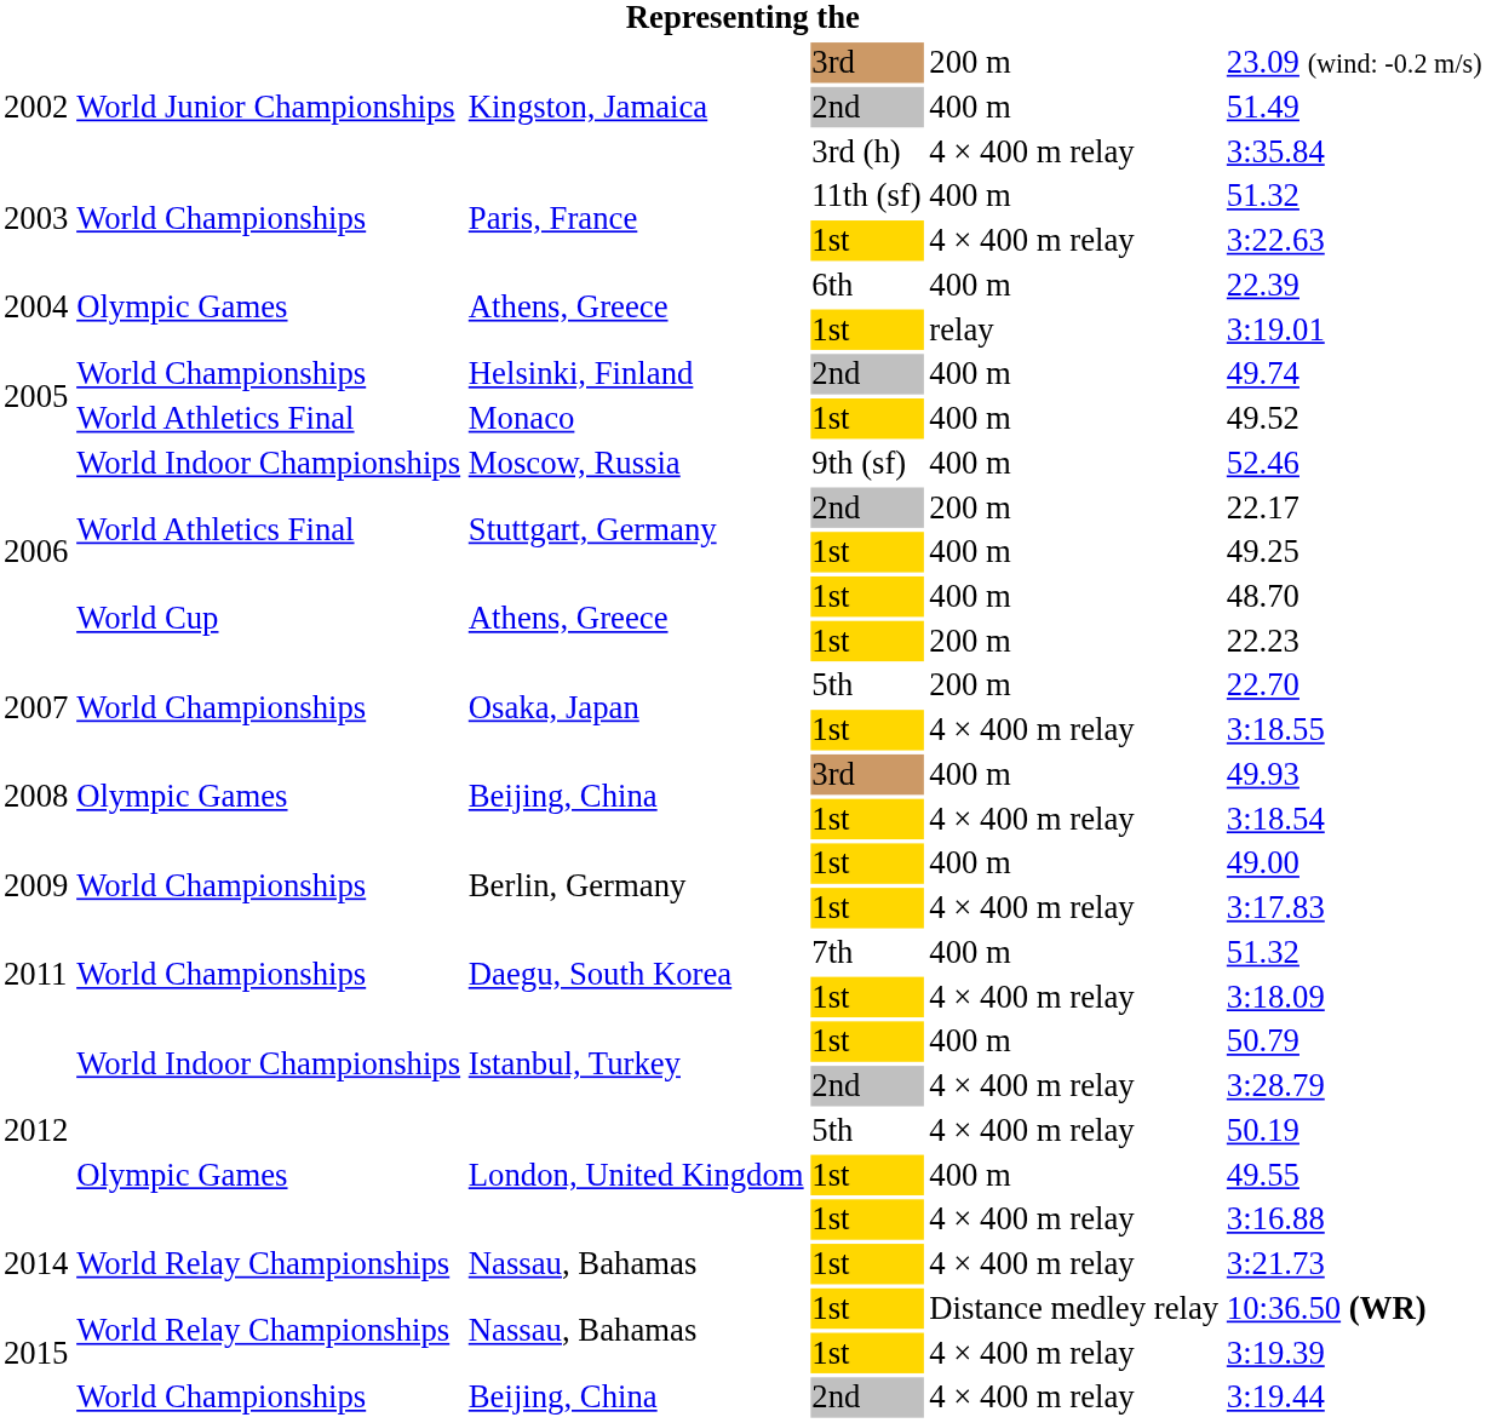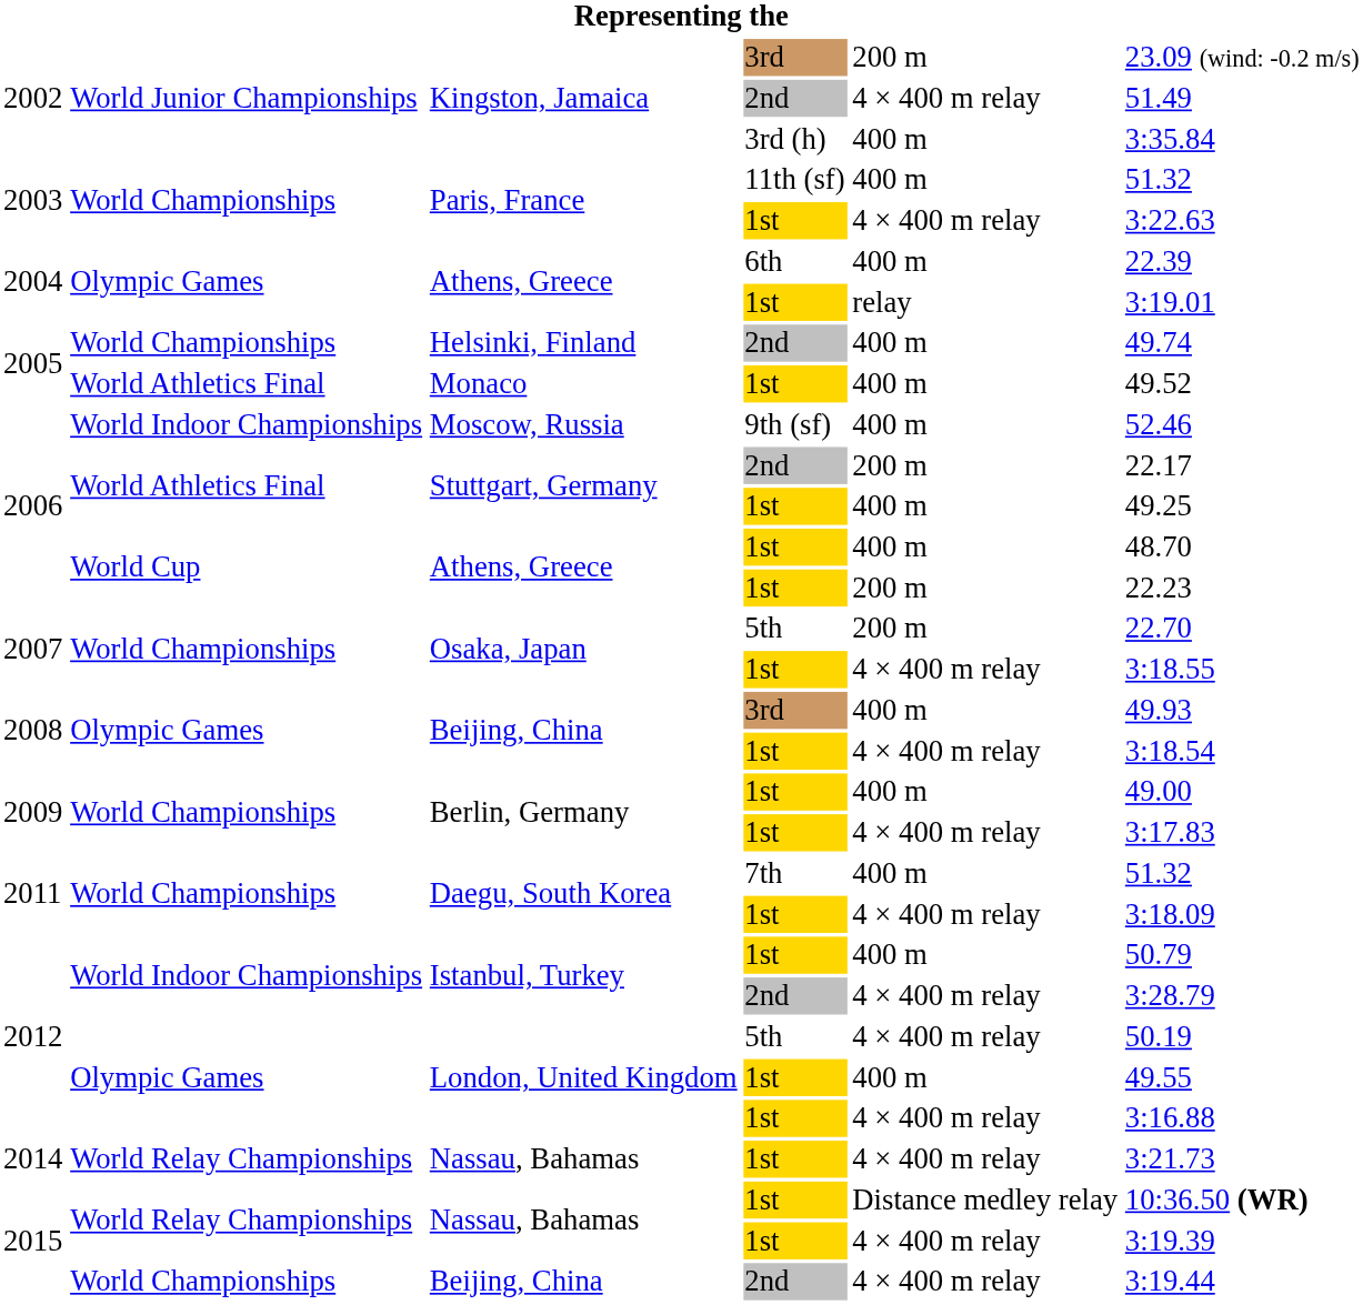Kingston, Jamaica / 2nd | column 5: 400 m -> 4 × 400 m relay
Kingston, Jamaica / 3rd (h) | column 5: 4 × 400 m relay -> 400 m
